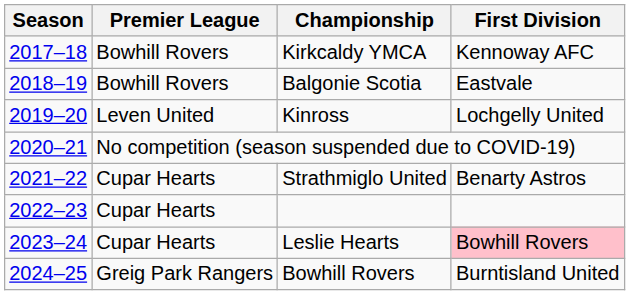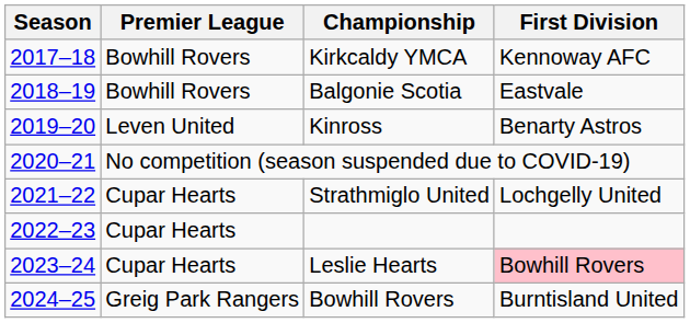Kinross | First Division: Lochgelly United -> Benarty Astros
Strathmiglo United | First Division: Benarty Astros -> Lochgelly United
